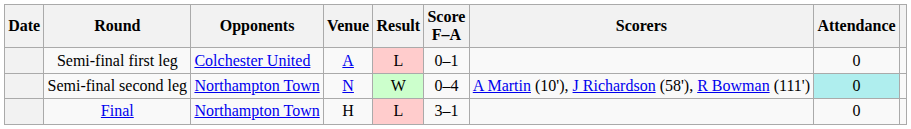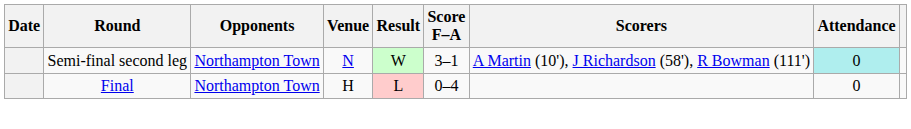- row: Semi-final first leg | Colchester United | A | L | 0–1 | 0
Semi-final second leg | Score F–A: 0–4 -> 3–1
Final | Score F–A: 3–1 -> 0–4
